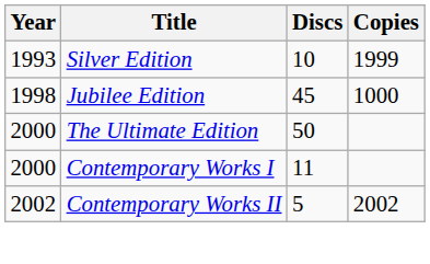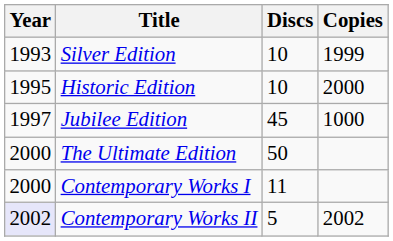+ row: 1995 | Historic Edition | 10 | 2000
Jubilee Edition | Year: 1998 -> 1997
Contemporary Works II | Year: no background -> lavender background
